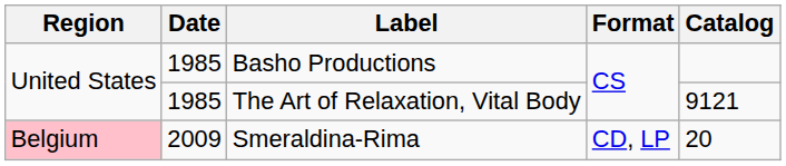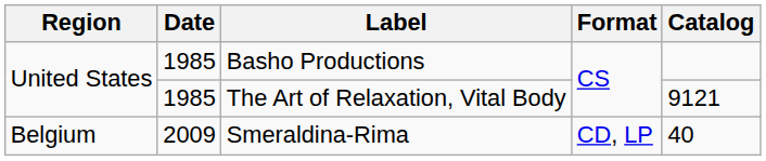Smeraldina-Rima | Region: pink background -> no background
Smeraldina-Rima | Catalog: 20 -> 40
